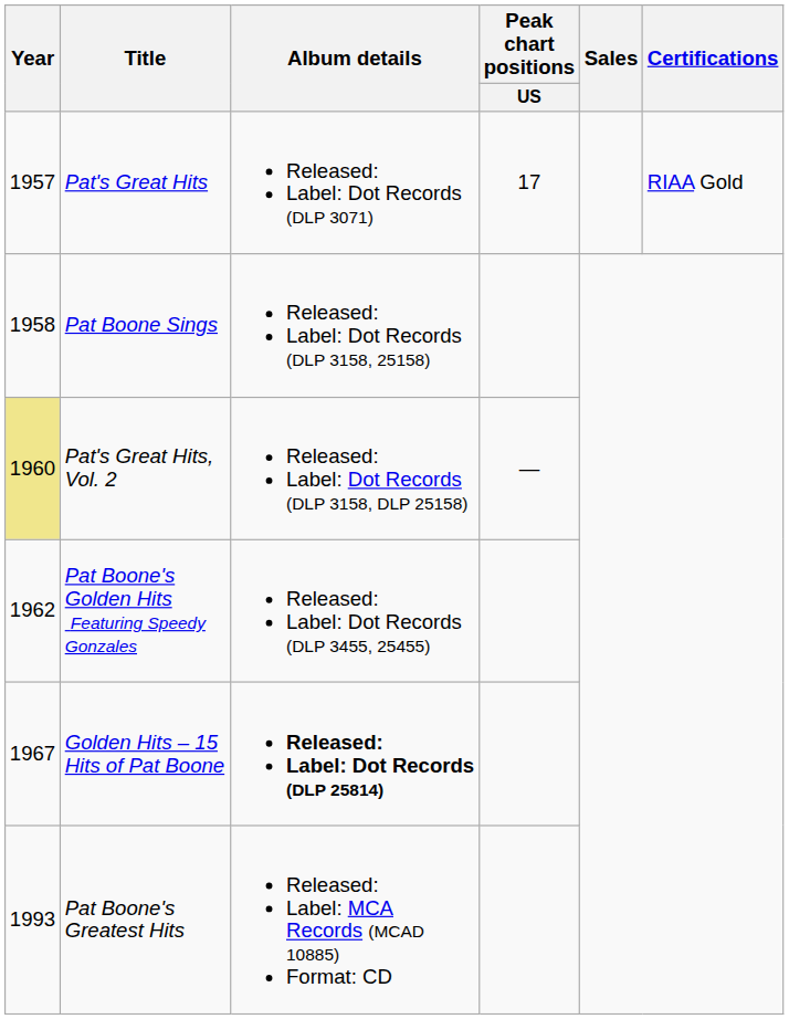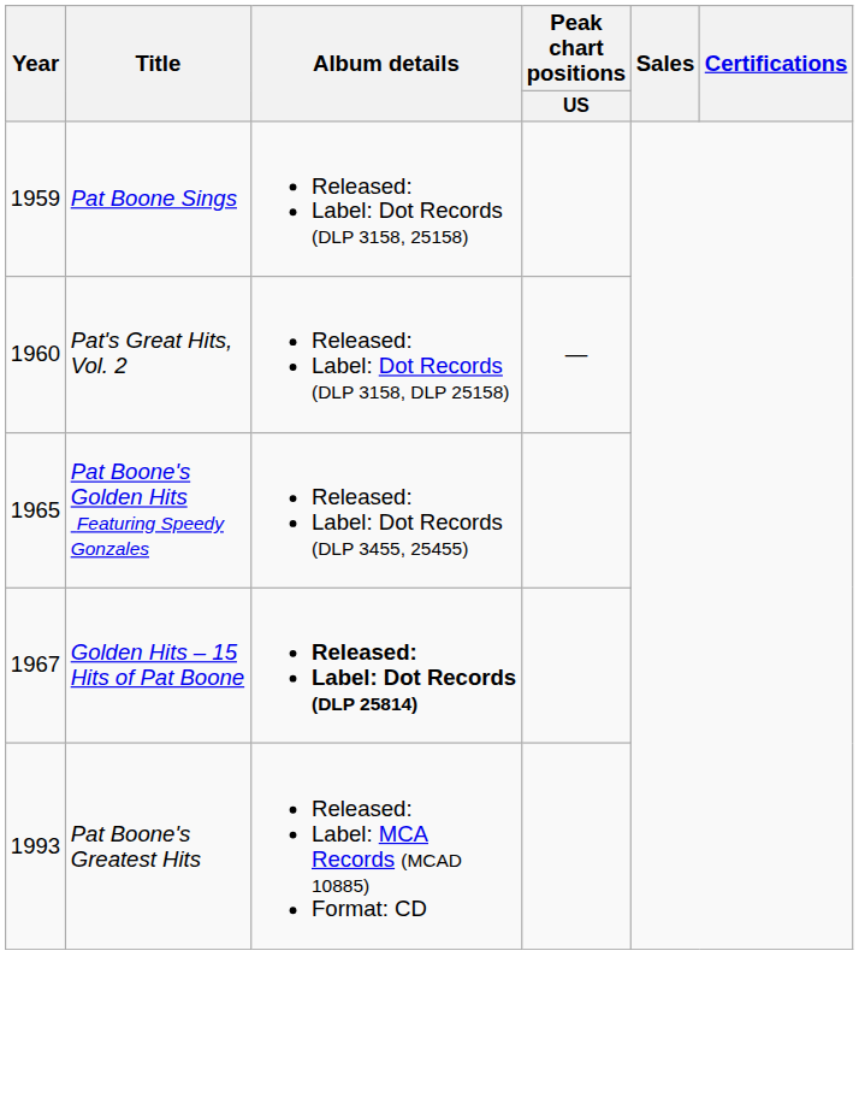- row: 1957 | Pat's Great Hits | Released: Label: Dot Records (DLP 3071) | 17 | RIAA Gold
Pat Boone Sings | Year: 1958 -> 1959
Pat's Great Hits, Vol. 2 | Year: khaki background -> no background
Pat Boone's Golden Hits Featuring Speedy Gonzales | Year: 1962 -> 1965
